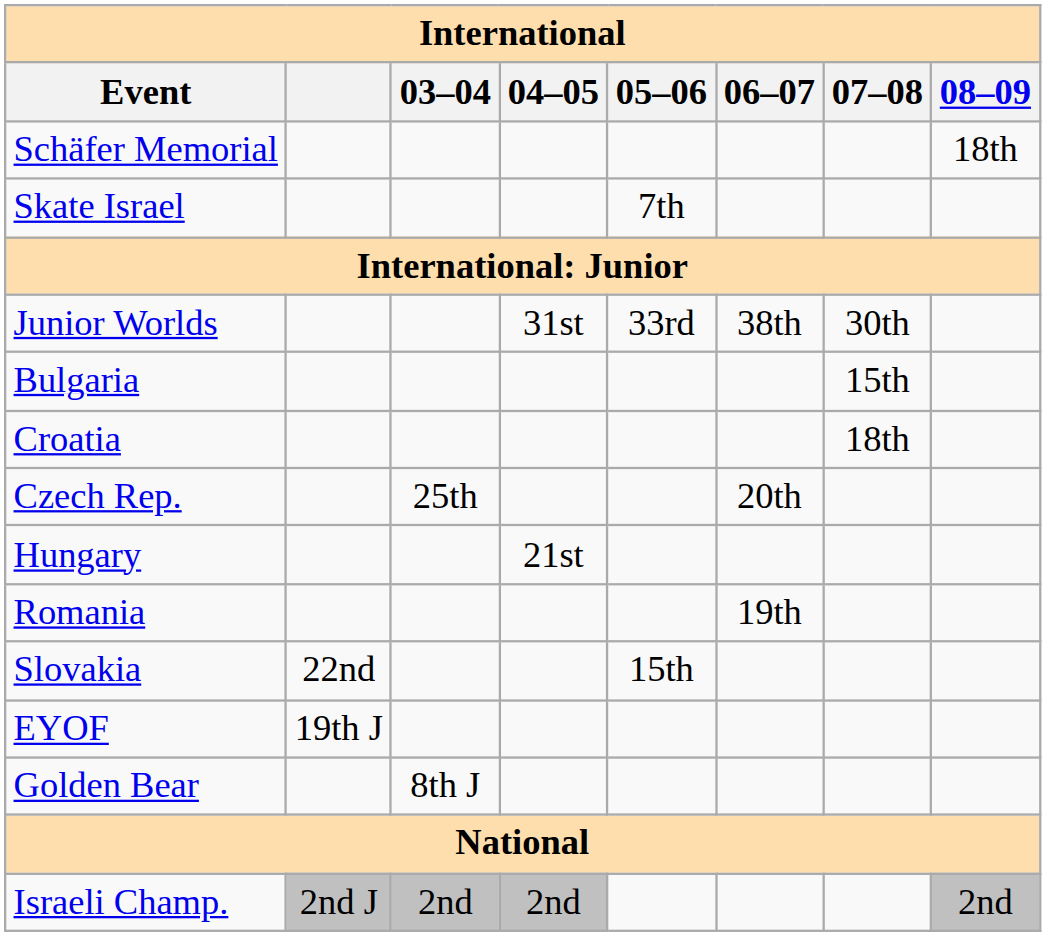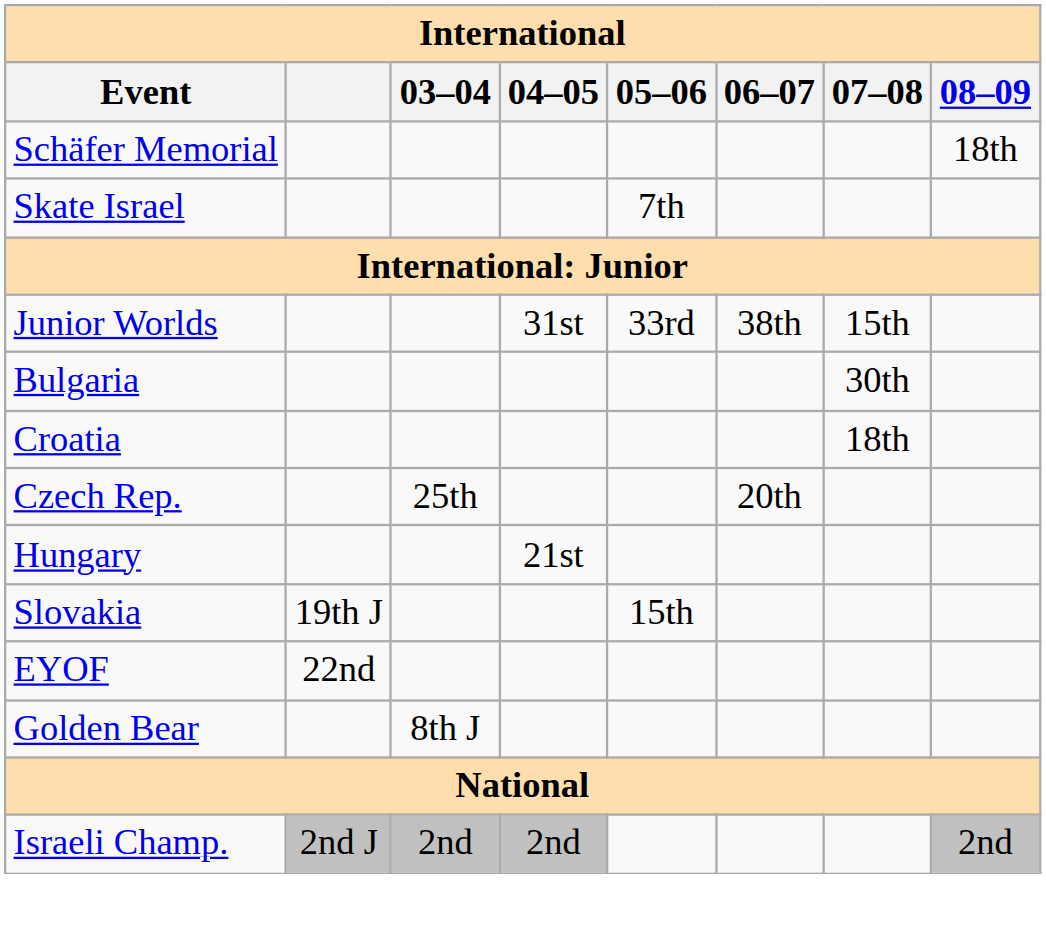Junior Worlds | 07–08: 30th -> 15th
Bulgaria | 07–08: 15th -> 30th
- row: Romania | 19th
Slovakia | column 2: 22nd -> 19th J
EYOF | column 2: 19th J -> 22nd
